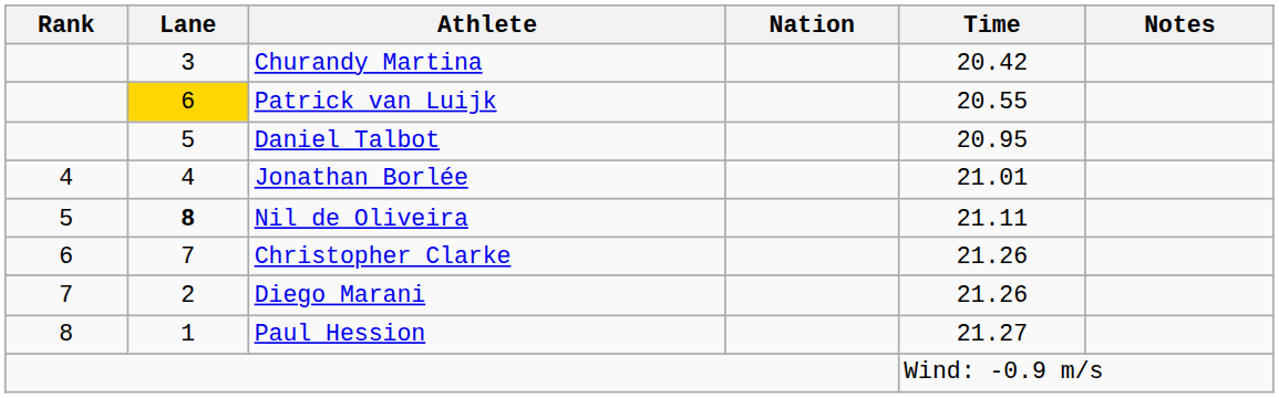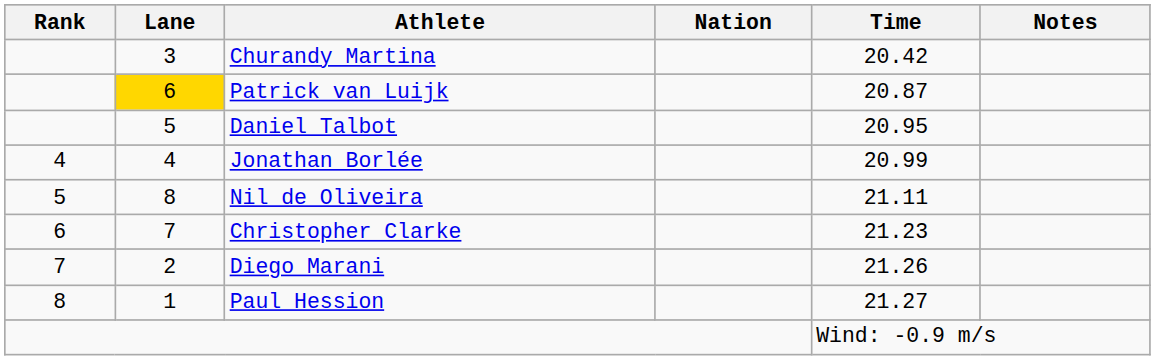Patrick van Luijk | Time: 20.55 -> 20.87
Jonathan Borlée | Time: 21.01 -> 20.99
Nil de Oliveira | Lane: bold -> normal
Christopher Clarke | Time: 21.26 -> 21.23
